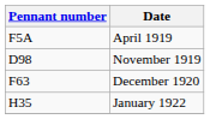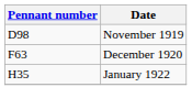- row: F5A | April 1919
